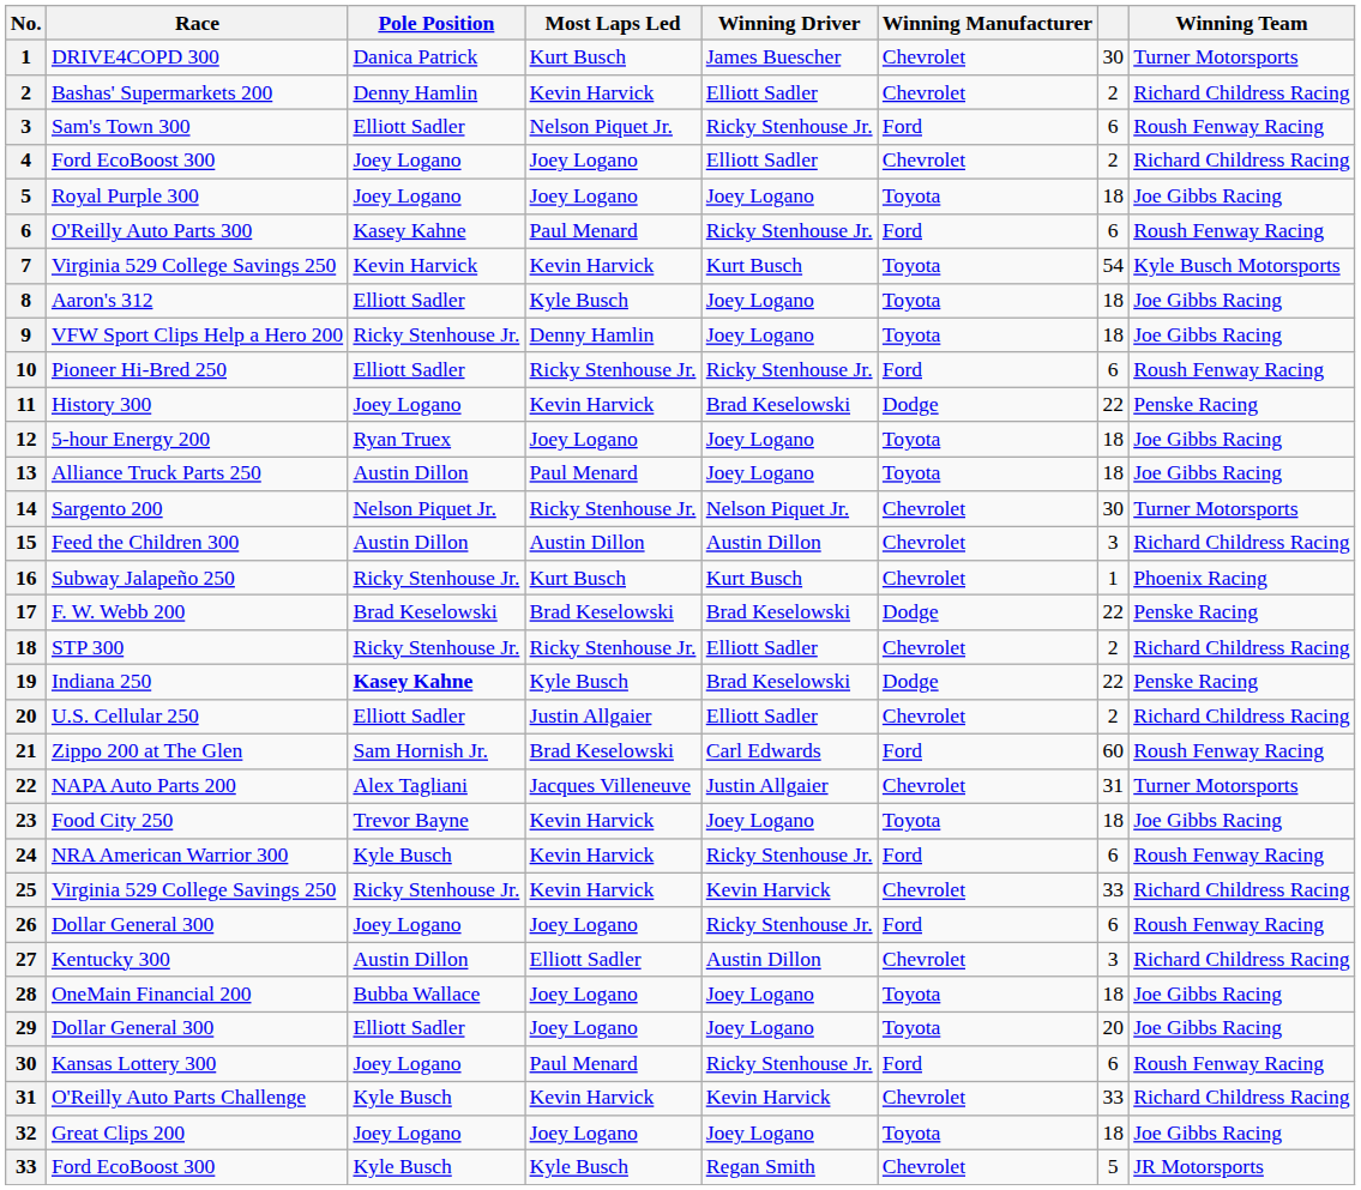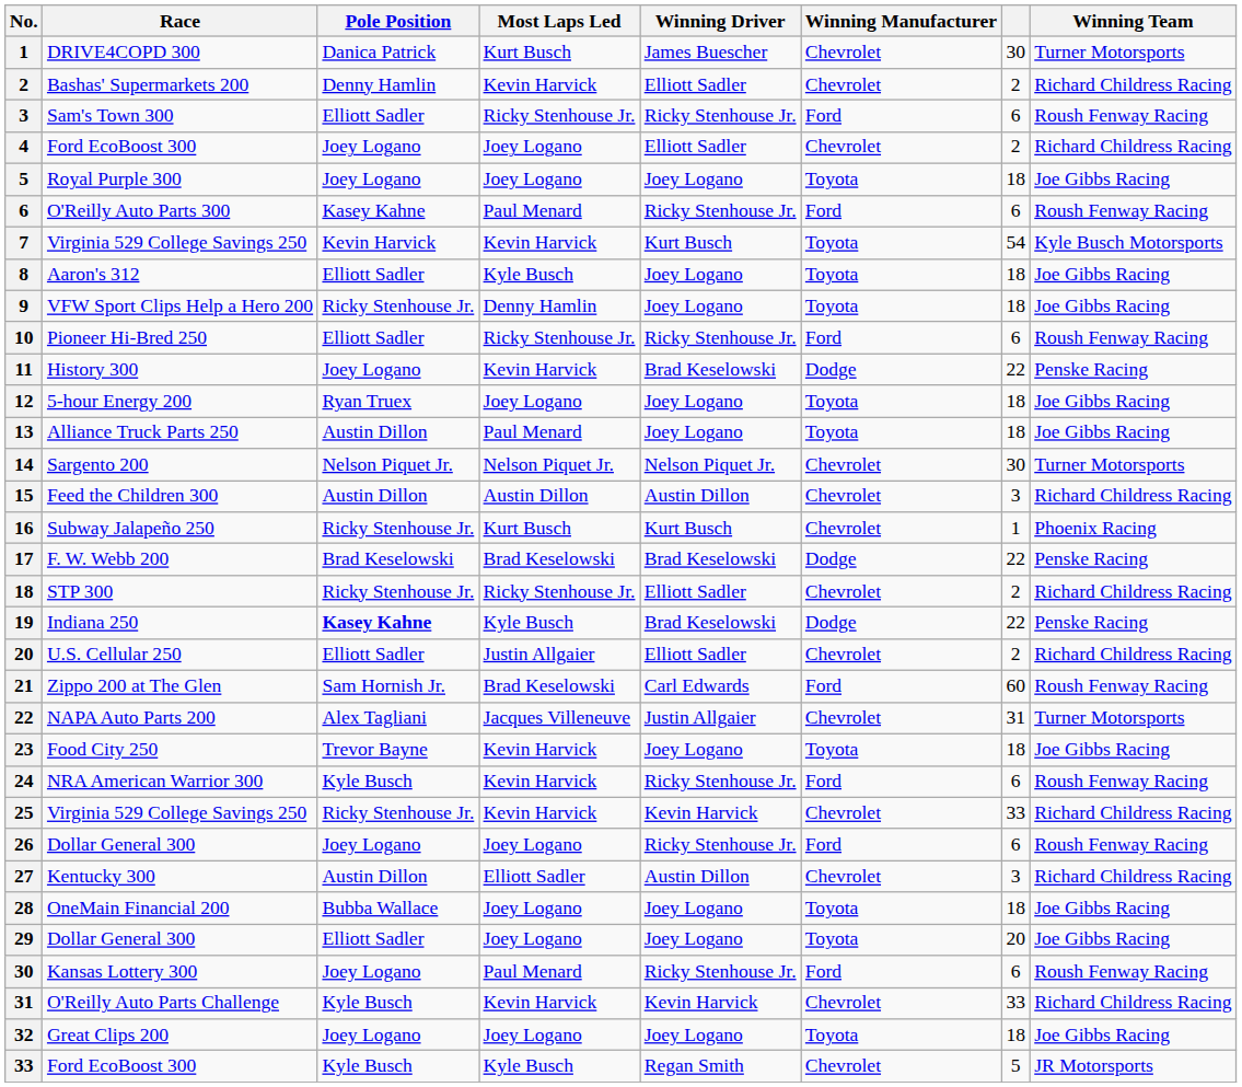Sam's Town 300 | Most Laps Led: Nelson Piquet Jr. -> Ricky Stenhouse Jr.
Sargento 200 | Most Laps Led: Ricky Stenhouse Jr. -> Nelson Piquet Jr.
